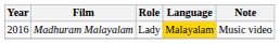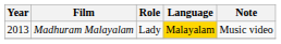Madhuram Malayalam | Year: 2016 -> 2013
